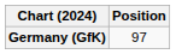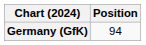Germany (GfK) | Position: 97 -> 94
